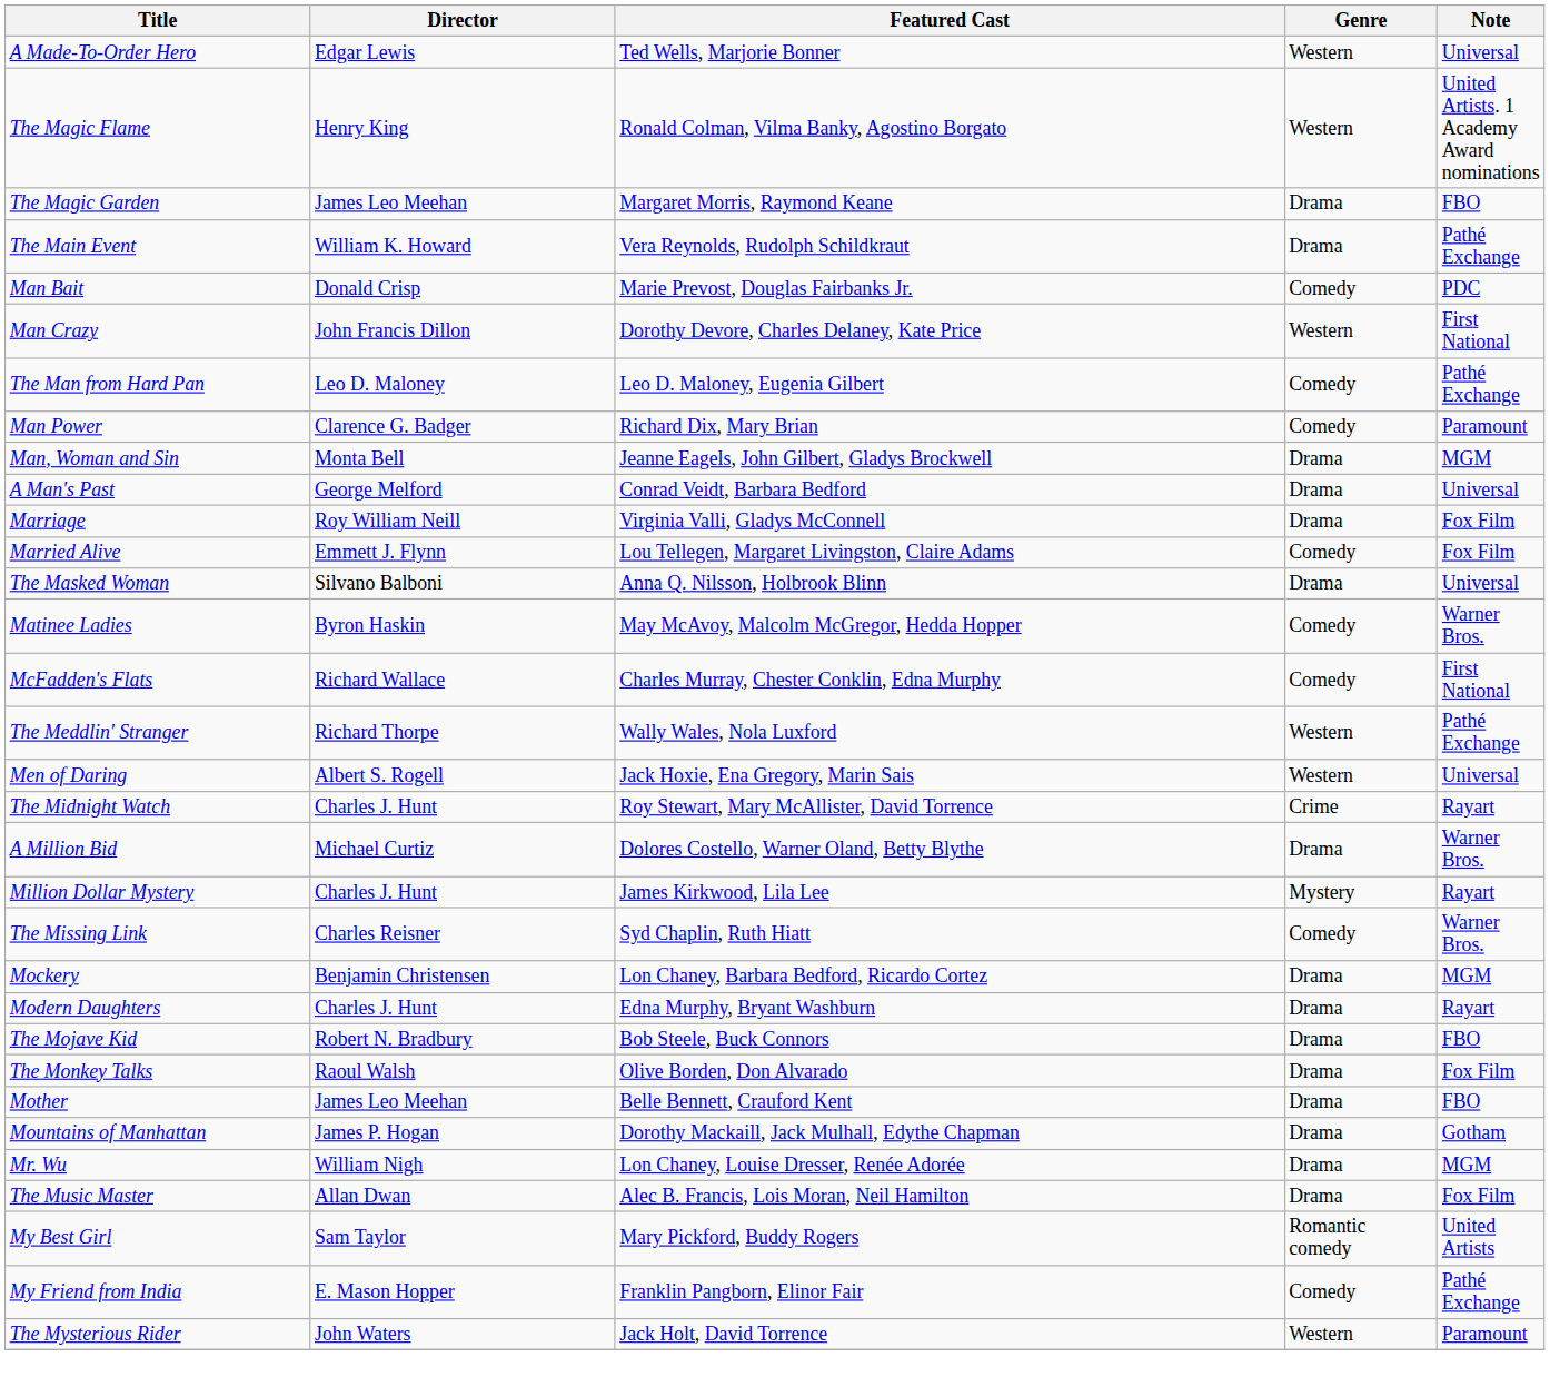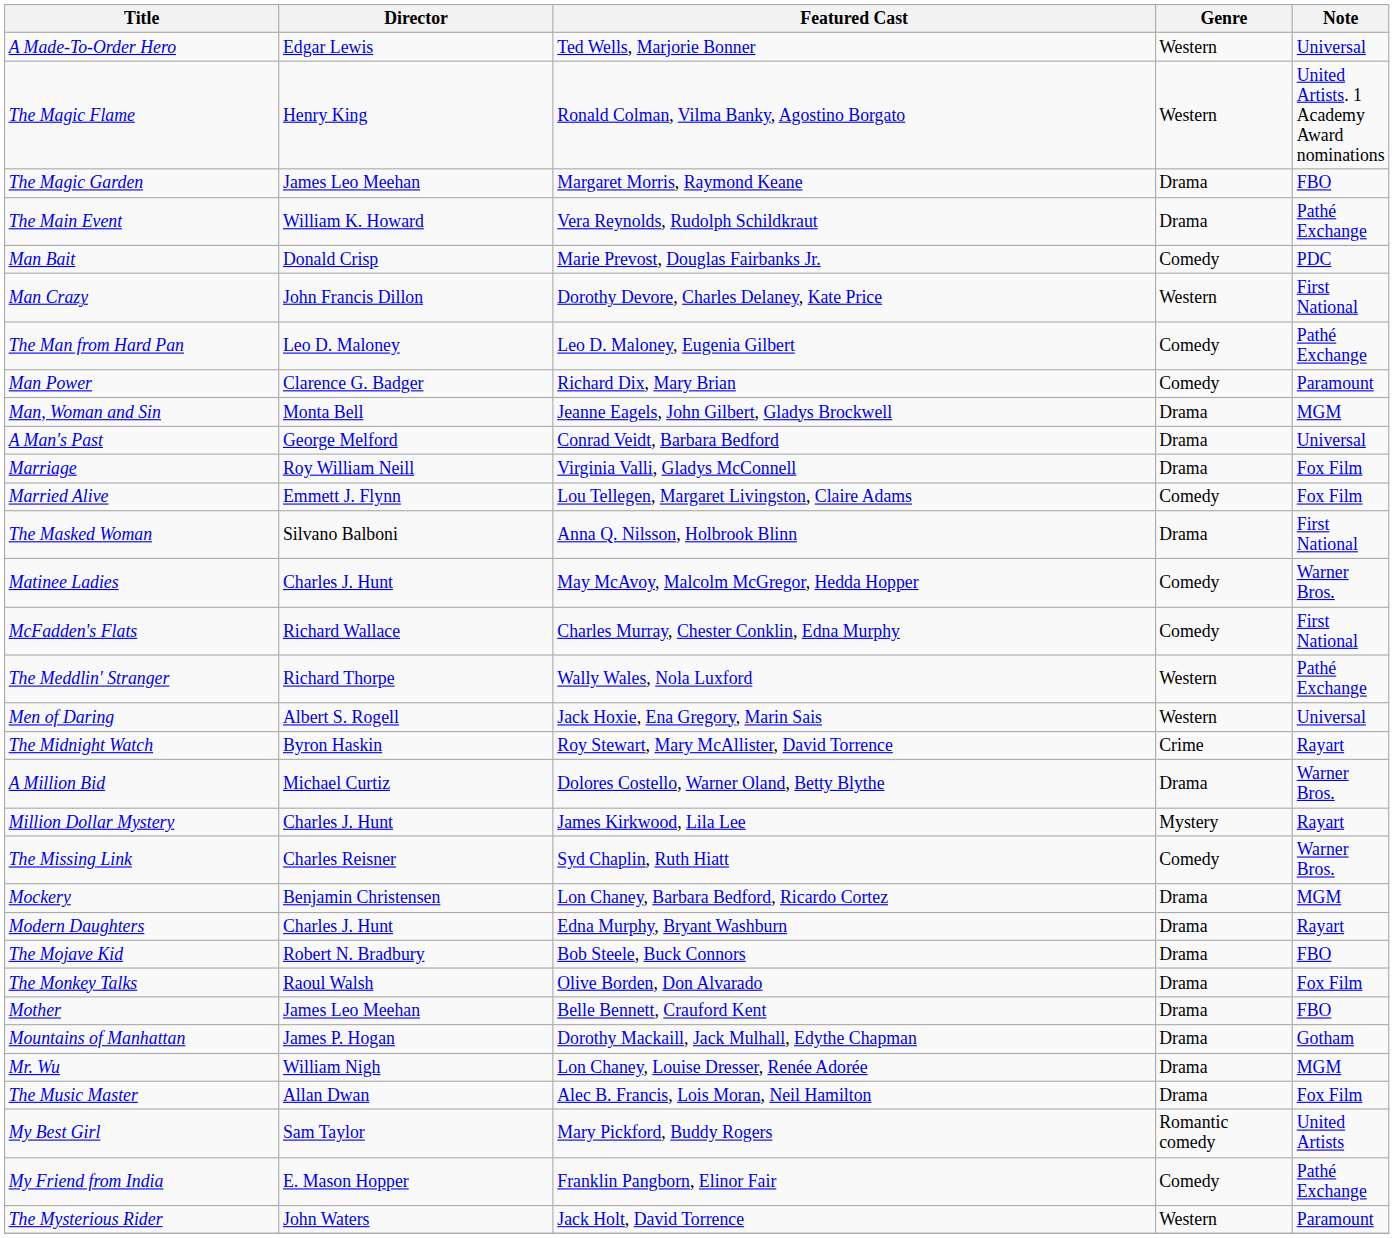The Masked Woman | Note: Universal -> First National
Matinee Ladies | Director: Byron Haskin -> Charles J. Hunt
The Midnight Watch | Director: Charles J. Hunt -> Byron Haskin
